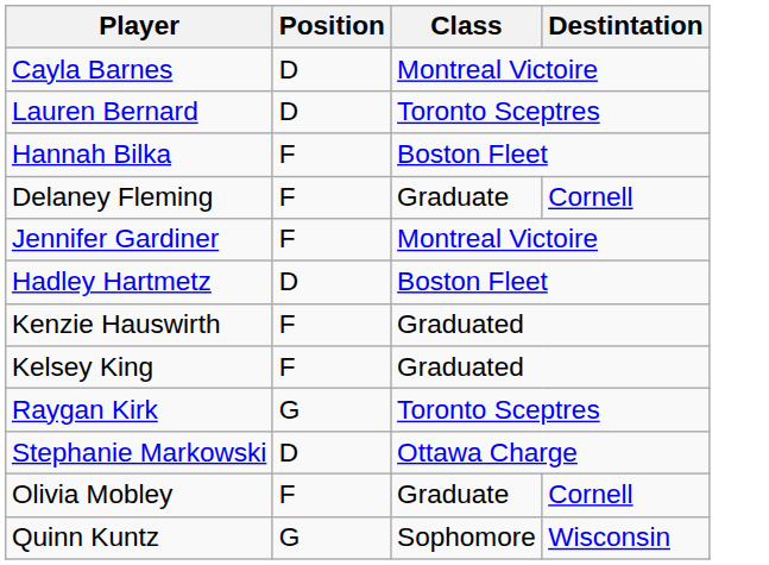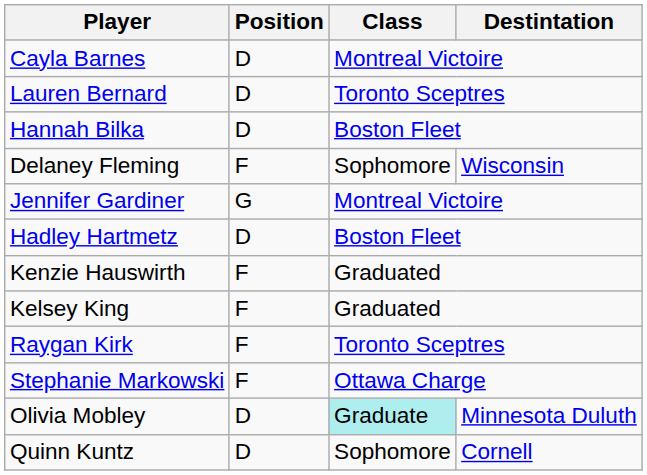Hannah Bilka | Position: F -> D
Delaney Fleming | Class: Graduate -> Sophomore
Delaney Fleming | Destintation: Cornell -> Wisconsin
Jennifer Gardiner | Position: F -> G
Raygan Kirk | Position: G -> F
Stephanie Markowski | Position: D -> F
Olivia Mobley | Position: F -> D
Olivia Mobley | Class: no background -> paleturquoise background
Olivia Mobley | Destintation: Cornell -> Minnesota Duluth
Quinn Kuntz | Position: G -> D
Quinn Kuntz | Destintation: Wisconsin -> Cornell
